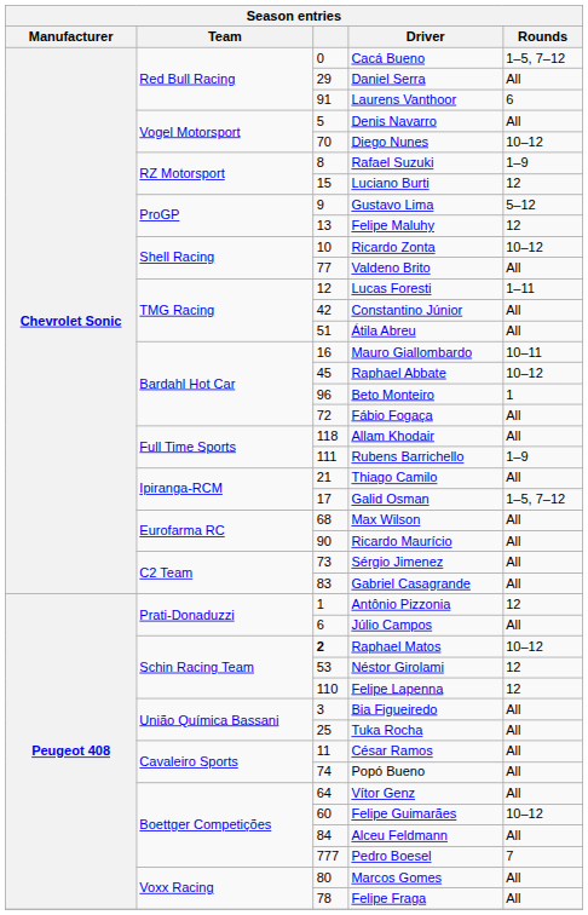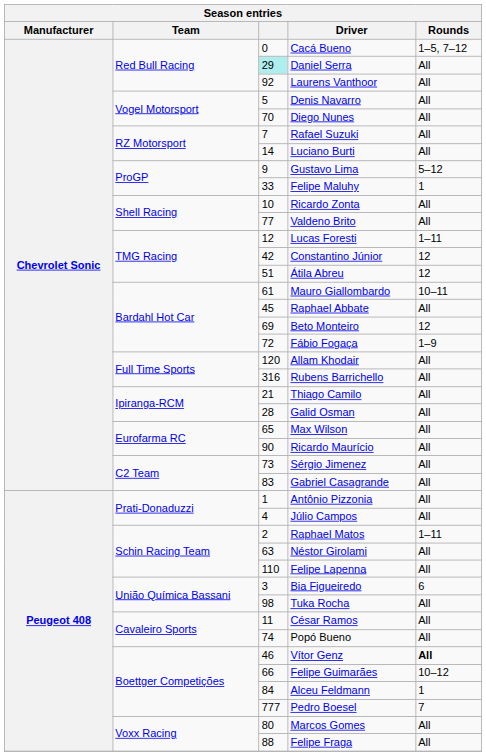Daniel Serra | column 3: no background -> paleturquoise background
Laurens Vanthoor | column 3: 91 -> 92
Laurens Vanthoor | Rounds: 6 -> All
Diego Nunes | Rounds: 10–12 -> All
Rafael Suzuki | column 3: 8 -> 7
Rafael Suzuki | Rounds: 1–9 -> All
Luciano Burti | column 3: 15 -> 14
Luciano Burti | Rounds: 12 -> All
Felipe Maluhy | column 3: 13 -> 33
Felipe Maluhy | Rounds: 12 -> 1
Ricardo Zonta | Rounds: 10–12 -> All
Constantino Júnior | Rounds: All -> 12
Átila Abreu | Rounds: All -> 12
Mauro Giallombardo | column 3: 16 -> 61
Raphael Abbate | Rounds: 10–12 -> All
Beto Monteiro | column 3: 96 -> 69
Beto Monteiro | Rounds: 1 -> 12
Fábio Fogaça | Rounds: All -> 1–9
Allam Khodair | column 3: 118 -> 120
Rubens Barrichello | column 3: 111 -> 316
Rubens Barrichello | Rounds: 1–9 -> All
Galid Osman | column 3: 17 -> 28
Galid Osman | Rounds: 1–5, 7–12 -> All
Max Wilson | column 3: 68 -> 65
Antônio Pizzonia | Rounds: 12 -> All
Júlio Campos | column 3: 6 -> 4
Raphael Matos | column 3: bold -> normal
Raphael Matos | Rounds: 10–12 -> 1–11
Néstor Girolami | column 3: 53 -> 63
Néstor Girolami | Rounds: 12 -> All
Felipe Lapenna | Rounds: 12 -> All
Bia Figueiredo | Rounds: All -> 6
Tuka Rocha | column 3: 25 -> 98
Vítor Genz | column 3: 64 -> 46
Vítor Genz | Rounds: normal -> bold
Felipe Guimarães | column 3: 60 -> 66
Alceu Feldmann | Rounds: All -> 1
Felipe Fraga | column 3: 78 -> 88
